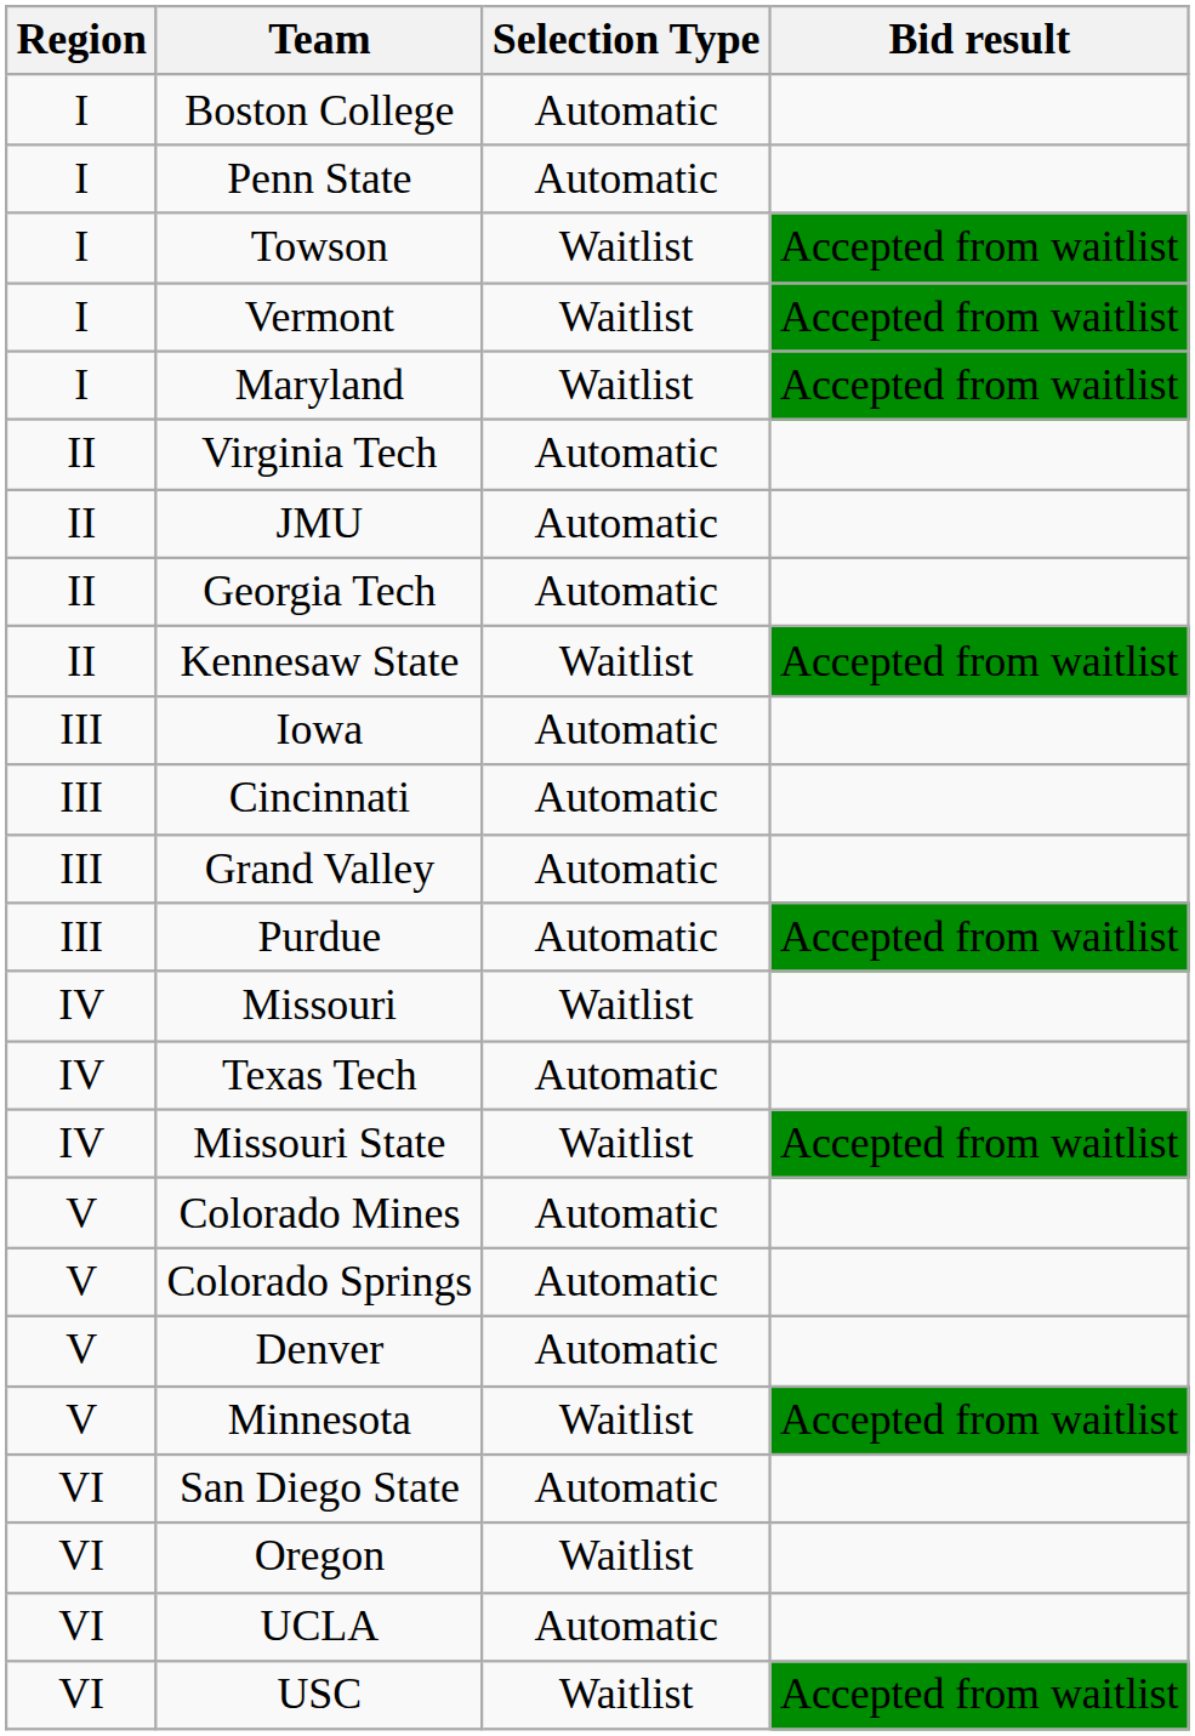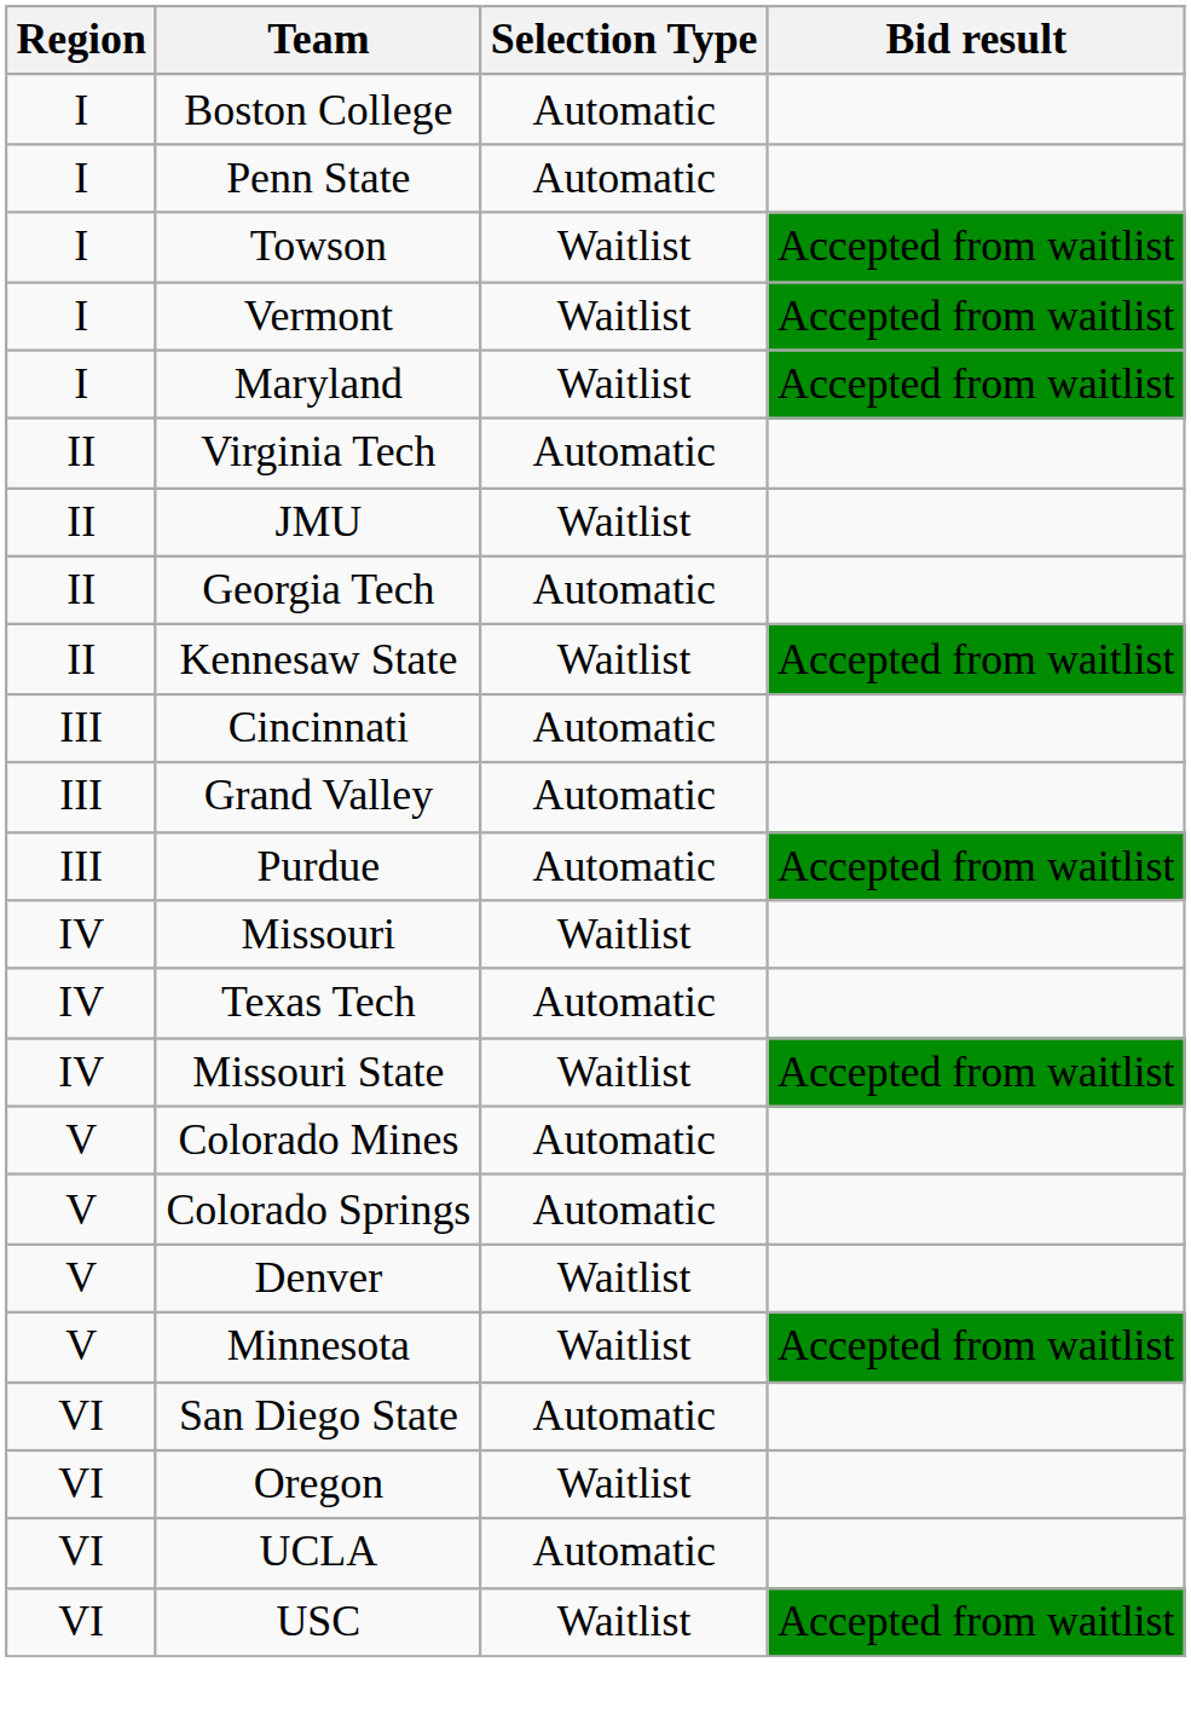JMU | Selection Type: Automatic -> Waitlist
- row: III | Iowa | Automatic
Denver | Selection Type: Automatic -> Waitlist
